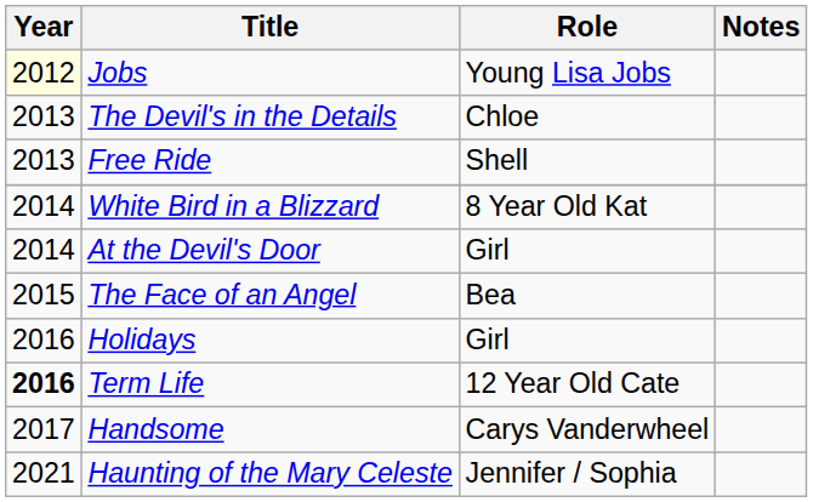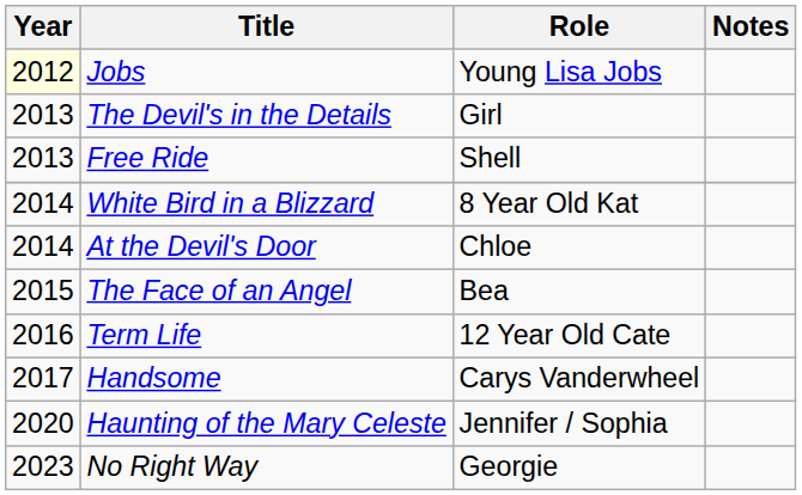The Devil's in the Details | Role: Chloe -> Girl
At the Devil's Door | Role: Girl -> Chloe
- row: 2016 | Holidays | Girl
Term Life | Year: bold -> normal
Haunting of the Mary Celeste | Year: 2021 -> 2020
+ row: 2023 | No Right Way | Georgie
